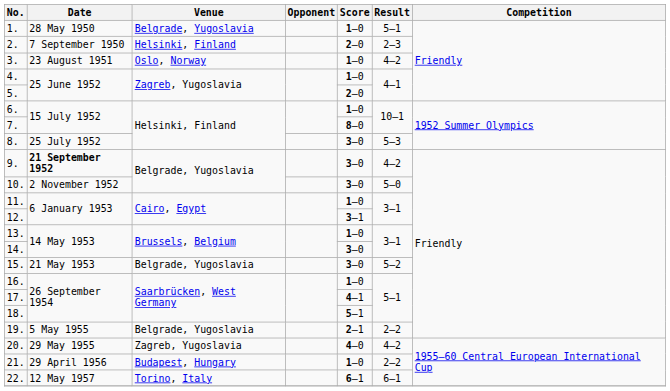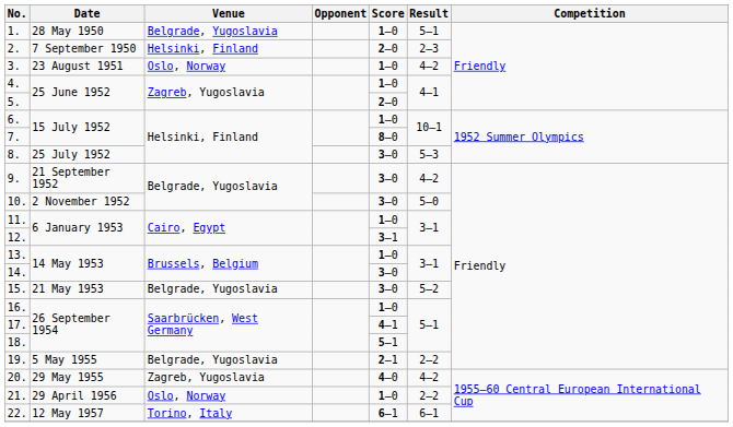9. | Date: bold -> normal
21. | Venue: Budapest, Hungary -> Oslo, Norway
